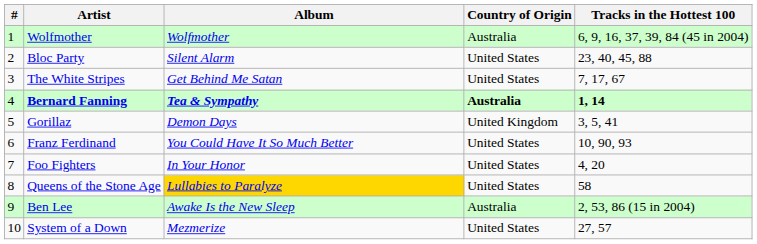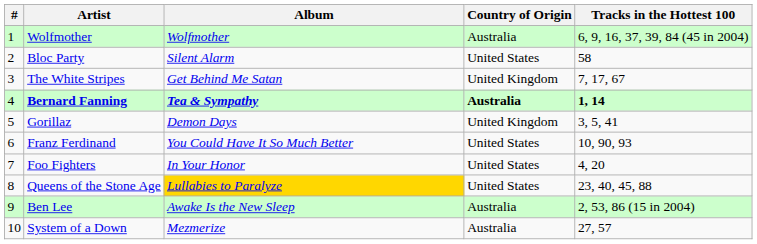Bloc Party | Tracks in the Hottest 100: 23, 40, 45, 88 -> 58
The White Stripes | Country of Origin: United States -> United Kingdom
Queens of the Stone Age | Tracks in the Hottest 100: 58 -> 23, 40, 45, 88
System of a Down | Country of Origin: United States -> Australia
